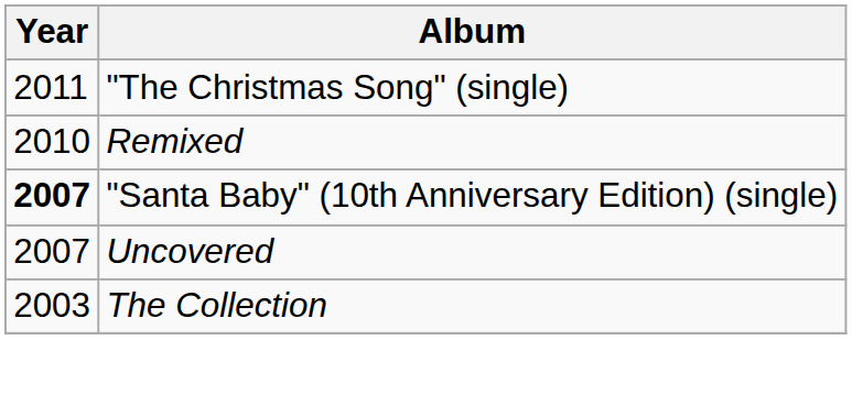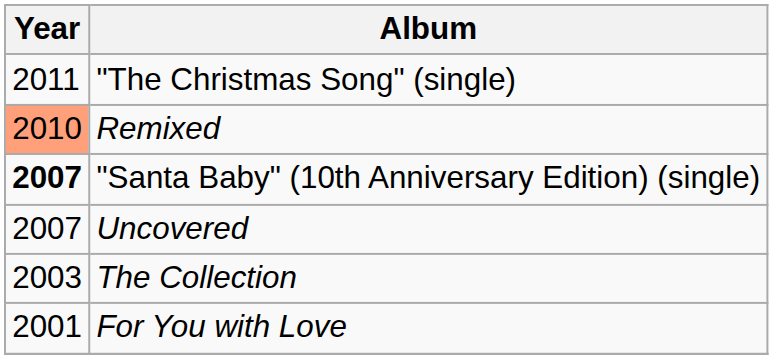Remixed | Year: no background -> lightsalmon background
+ row: 2001 | For You with Love
